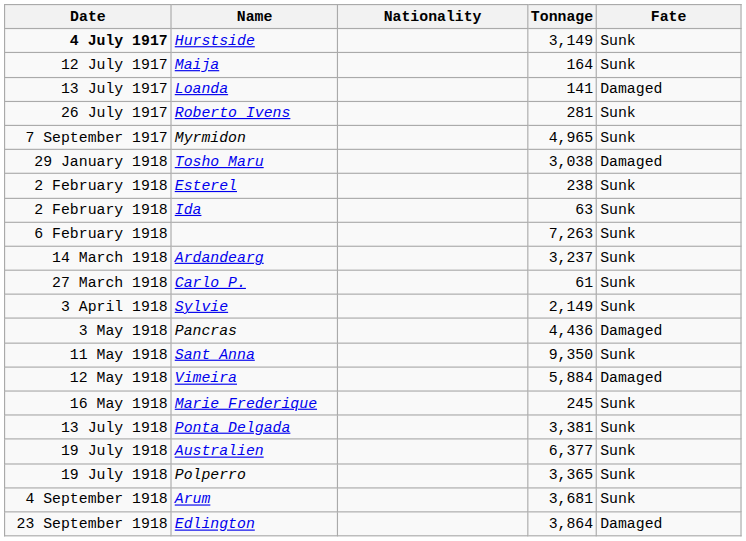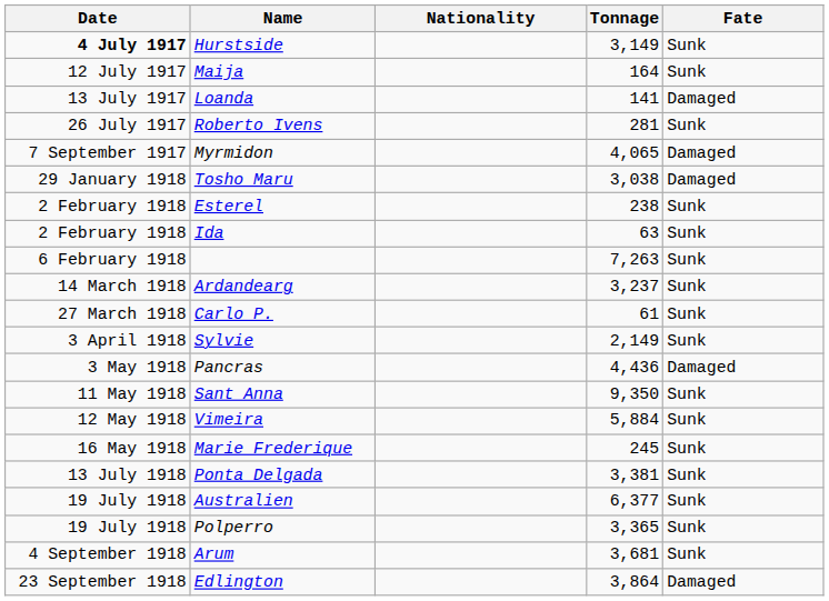Myrmidon | Tonnage: 4,965 -> 4,065
Myrmidon | Fate: Sunk -> Damaged
Vimeira | Fate: Damaged -> Sunk
